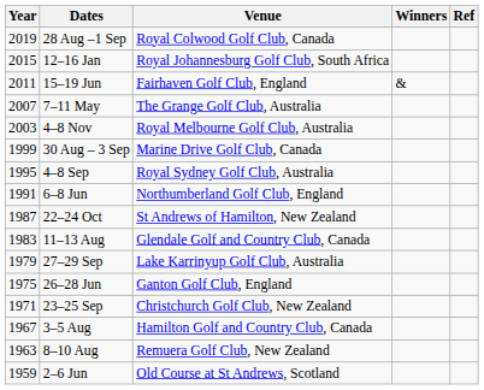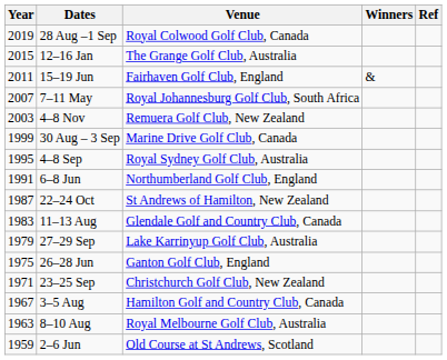12–16 Jan | Venue: Royal Johannesburg Golf Club, South Africa -> The Grange Golf Club, Australia
7–11 May | Venue: The Grange Golf Club, Australia -> Royal Johannesburg Golf Club, South Africa
4–8 Nov | Venue: Royal Melbourne Golf Club, Australia -> Remuera Golf Club, New Zealand
8–10 Aug | Venue: Remuera Golf Club, New Zealand -> Royal Melbourne Golf Club, Australia
